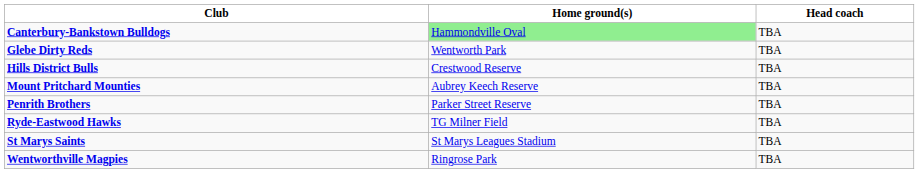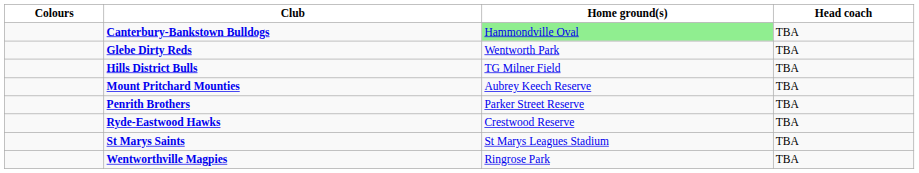+ column: Colours
Hills District Bulls | Home ground(s): Crestwood Reserve -> TG Milner Field
Ryde-Eastwood Hawks | Home ground(s): TG Milner Field -> Crestwood Reserve
